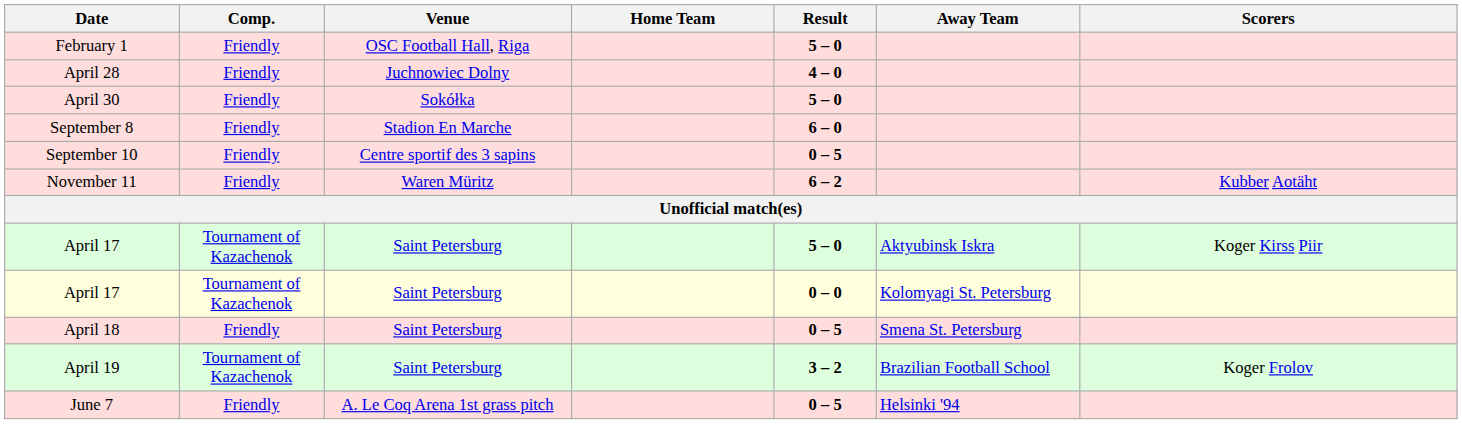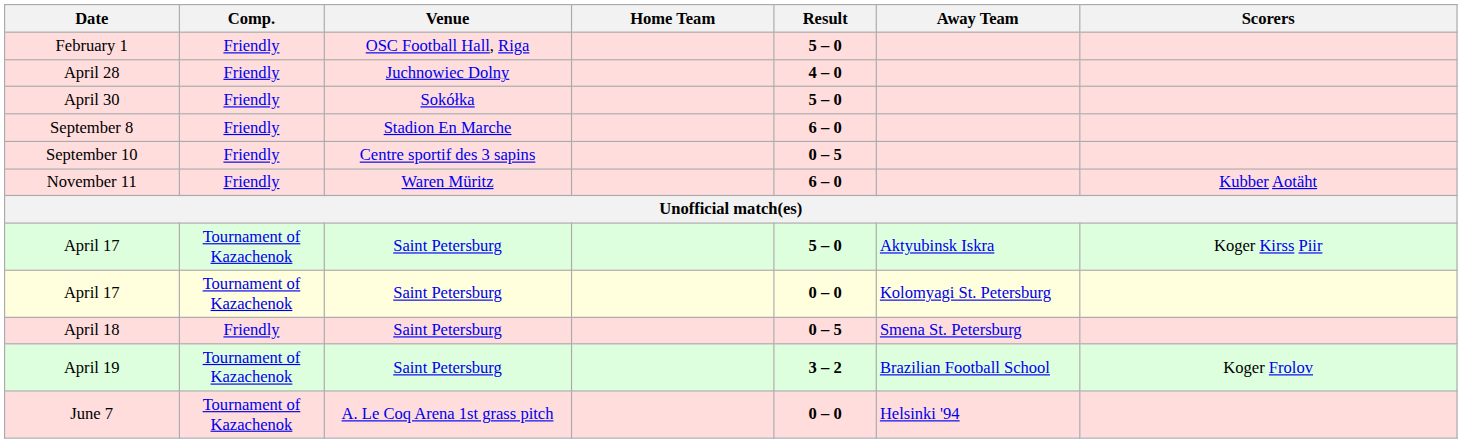November 11 | Result: 6 – 2 -> 6 – 0
June 7 | Comp.: Friendly -> Tournament of Kazachenok
June 7 | Result: 0 – 5 -> 0 – 0
